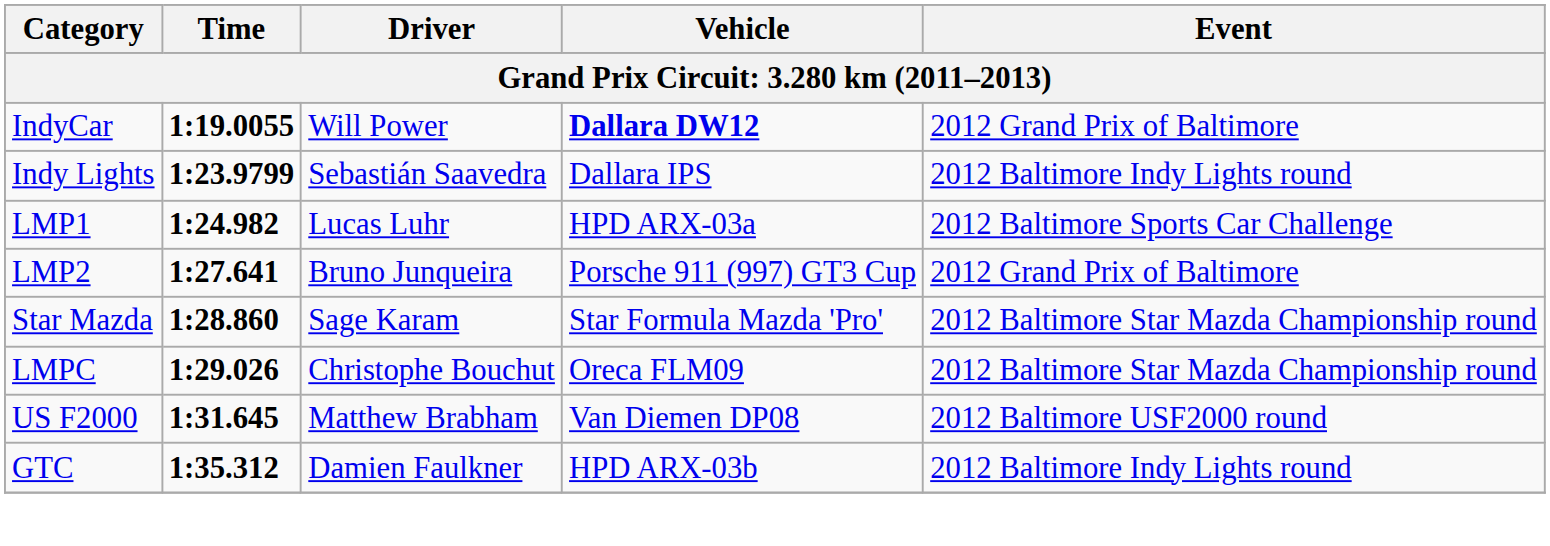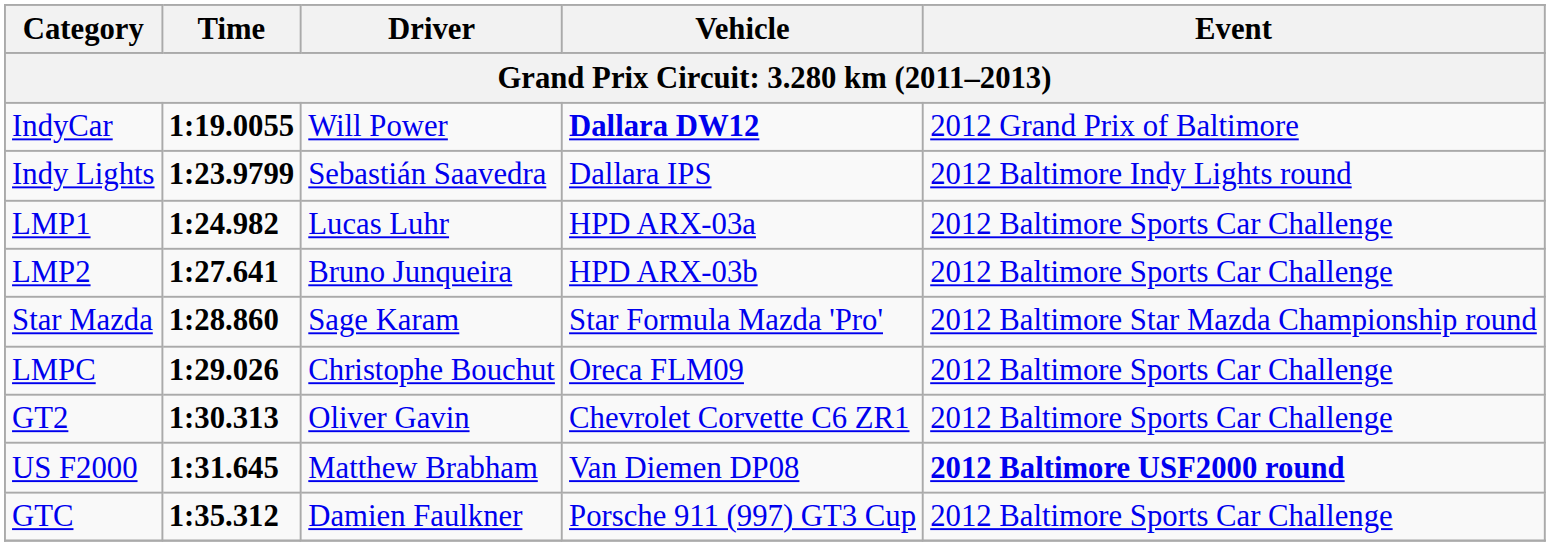LMP2 | Vehicle: Porsche 911 (997) GT3 Cup -> HPD ARX-03b
LMP2 | Event: 2012 Grand Prix of Baltimore -> 2012 Baltimore Sports Car Challenge
LMPC | Event: 2012 Baltimore Star Mazda Championship round -> 2012 Baltimore Sports Car Challenge
+ row: GT2 | 1:30.313 | Oliver Gavin | Chevrolet Corvette C6 ZR1 | 2012 Baltimore Sports Car Challenge
US F2000 | Event: normal -> bold
GTC | Vehicle: HPD ARX-03b -> Porsche 911 (997) GT3 Cup
GTC | Event: 2012 Baltimore Indy Lights round -> 2012 Baltimore Sports Car Challenge
